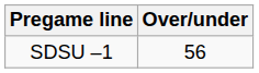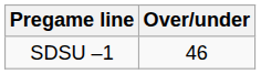SDSU –1 | Over/under: 56 -> 46
